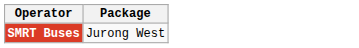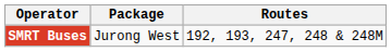+ column: Routes | 192, 193, 247, 248 & 248M
